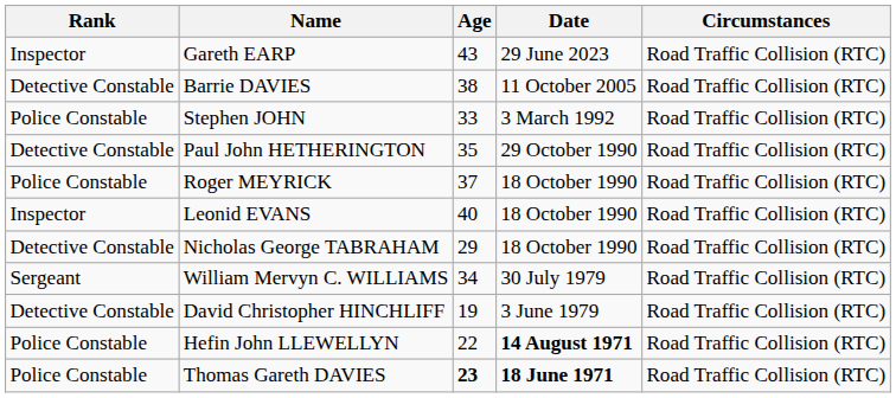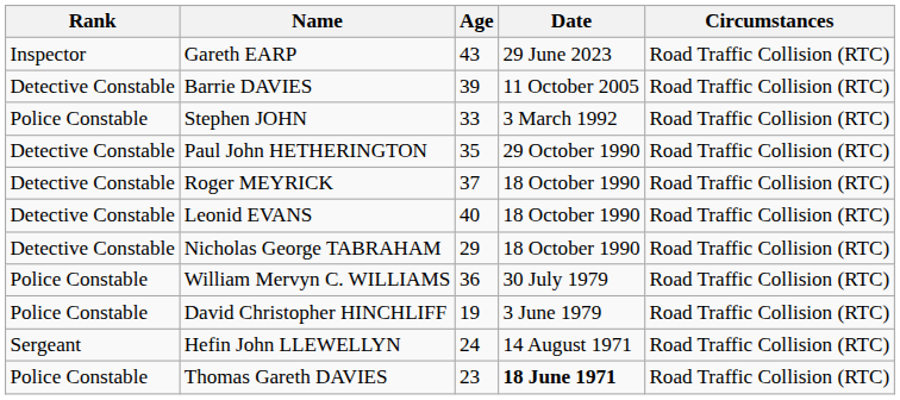Barrie DAVIES | Age: 38 -> 39
Roger MEYRICK | Rank: Police Constable -> Detective Constable
Leonid EVANS | Rank: Inspector -> Detective Constable
William Mervyn C. WILLIAMS | Rank: Sergeant -> Police Constable
William Mervyn C. WILLIAMS | Age: 34 -> 36
David Christopher HINCHLIFF | Rank: Detective Constable -> Police Constable
Hefin John LLEWELLYN | Rank: Police Constable -> Sergeant
Hefin John LLEWELLYN | Age: 22 -> 24
Hefin John LLEWELLYN | Date: bold -> normal
Thomas Gareth DAVIES | Age: bold -> normal
